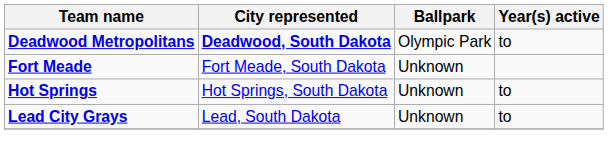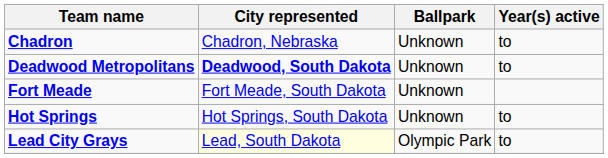+ row: Chadron | Chadron, Nebraska | Unknown | to
Deadwood Metropolitans | Ballpark: Olympic Park -> Unknown
Lead City Grays | City represented: no background -> lightyellow background
Lead City Grays | Ballpark: Unknown -> Olympic Park
